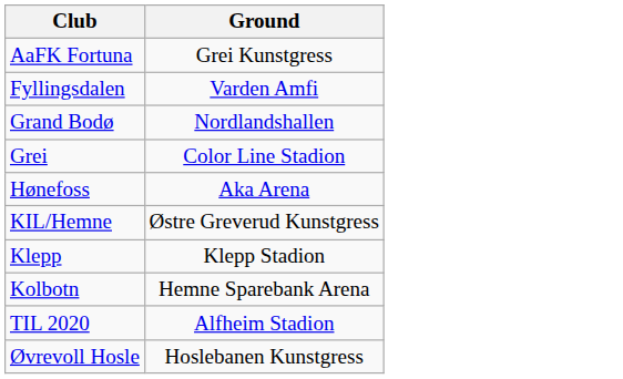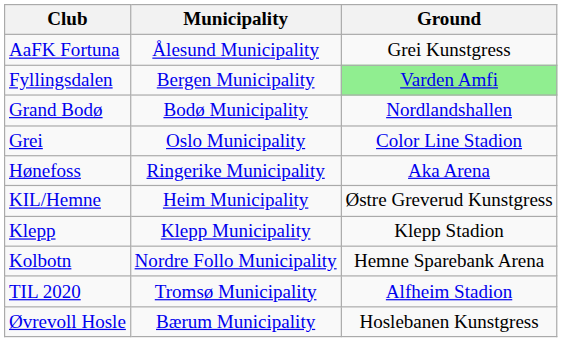+ column: Municipality | Ålesund Municipality | Bergen Municipality | Bodø Municipality | Oslo Municipality | Ringerike Municipality | Heim Municipality | Klepp Municipality | Nordre Follo Municipality | Tromsø Municipality | Bærum Municipality
Fyllingsdalen | Ground: no background -> lightgreen background
